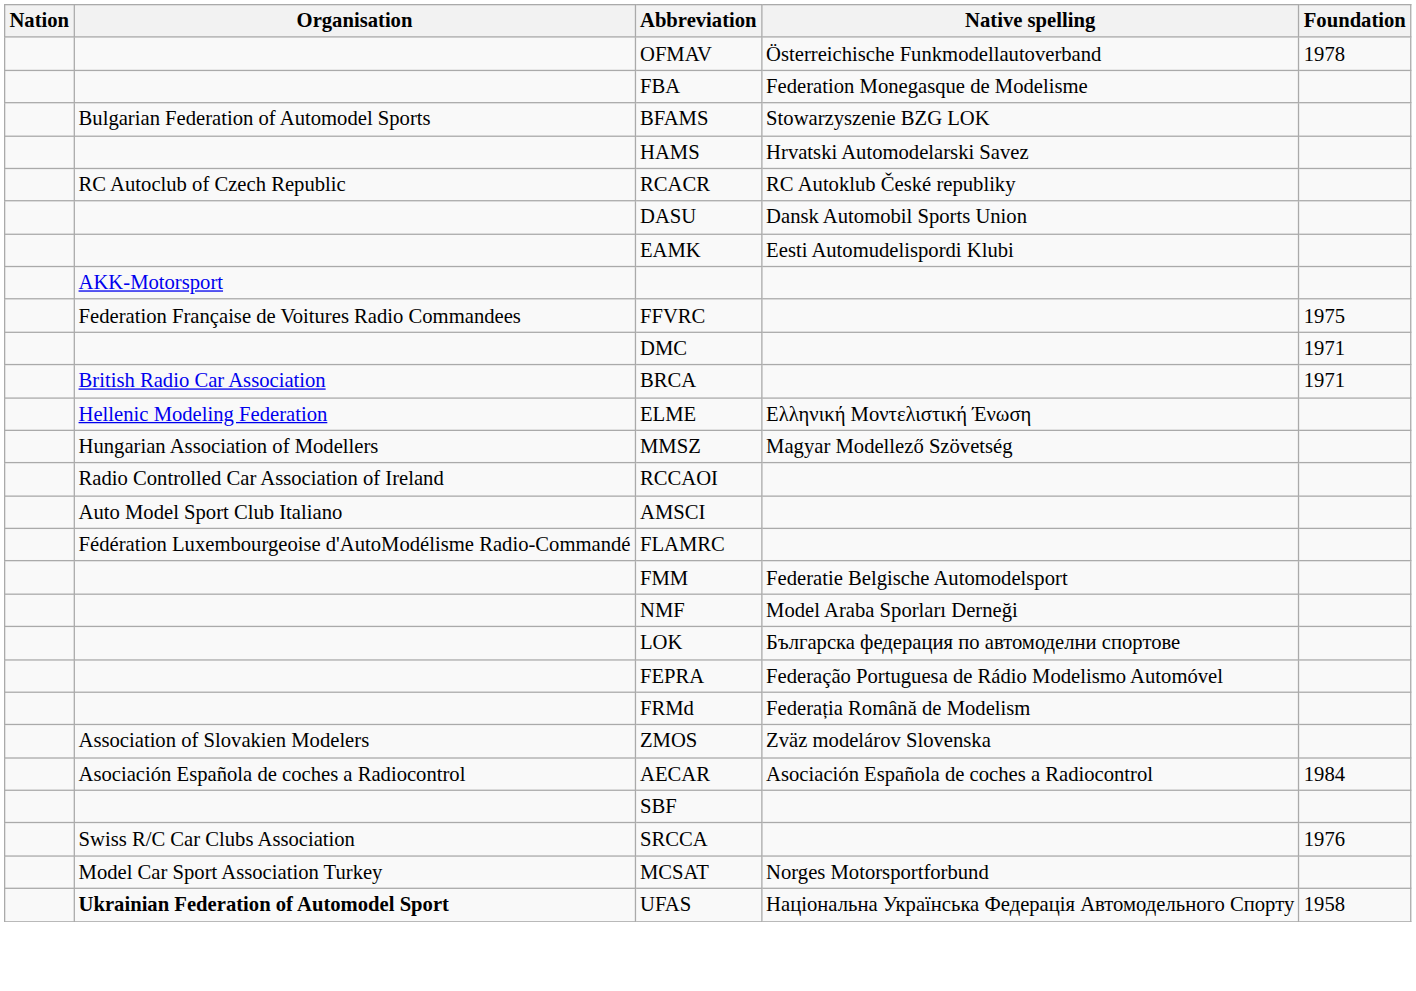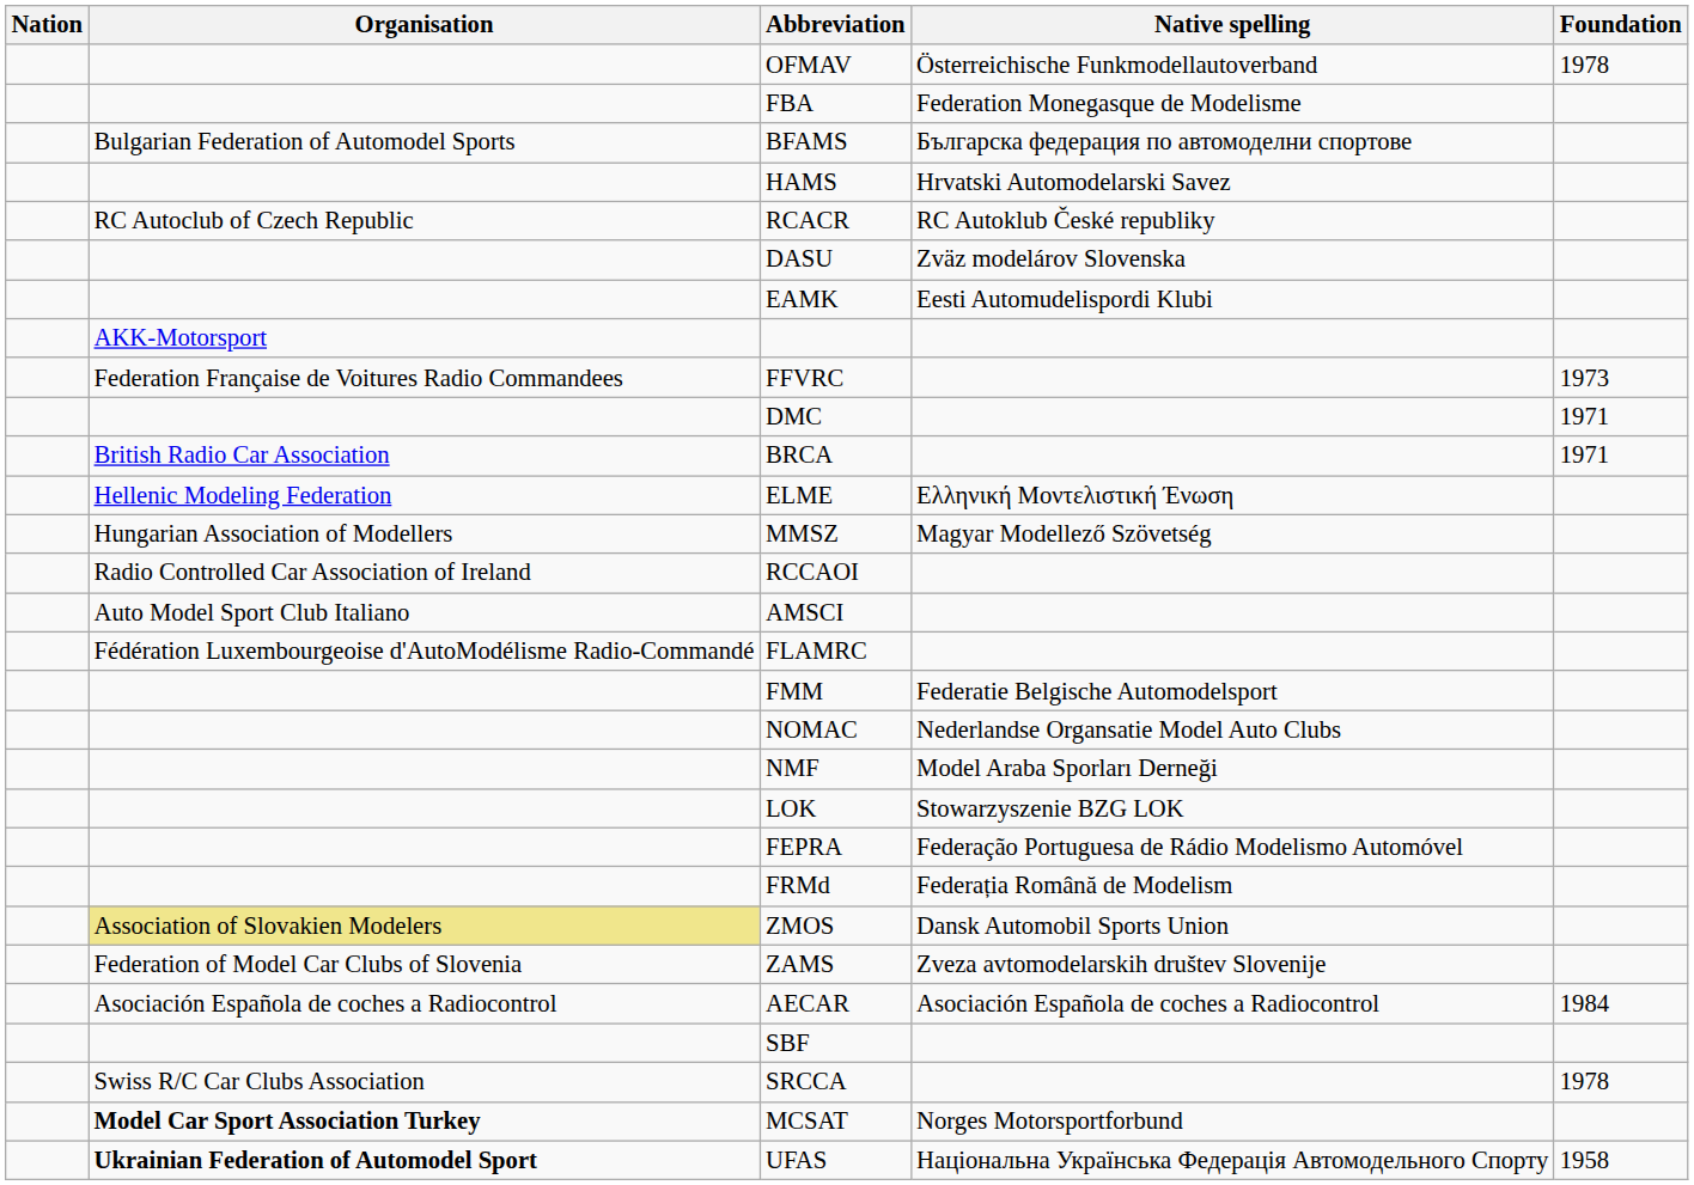BFAMS | Native spelling: Stowarzyszenie BZG LOK -> Българска федерация по автомоделни спортове
DASU | Native spelling: Dansk Automobil Sports Union -> Zväz modelárov Slovenska
FFVRC | Foundation: 1975 -> 1973
+ row: NOMAC | Nederlandse Organsatie Model Auto Clubs
LOK | Native spelling: Българска федерация по автомоделни спортове -> Stowarzyszenie BZG LOK
ZMOS | Organisation: no background -> khaki background
ZMOS | Native spelling: Zväz modelárov Slovenska -> Dansk Automobil Sports Union
+ row: Federation of Model Car Clubs of Slovenia | ZAMS | Zveza avtomodelarskih društev Slovenije
SRCCA | Foundation: 1976 -> 1978
MCSAT | Organisation: normal -> bold
